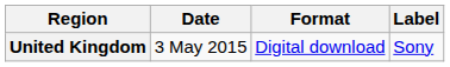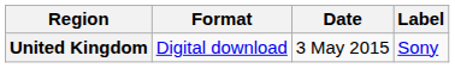columns swapped: Date <-> Format
